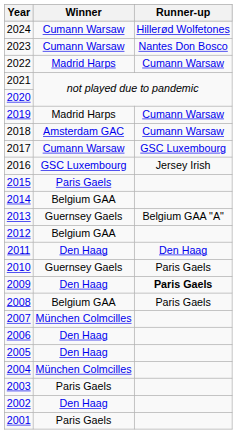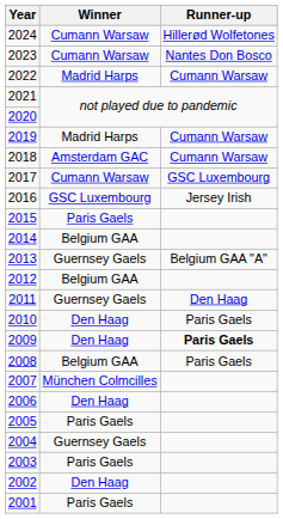2011 | Winner: Den Haag -> Guernsey Gaels
2010 | Winner: Guernsey Gaels -> Den Haag
2005 | Winner: Den Haag -> Paris Gaels
2004 | Winner: München Colmcilles -> Guernsey Gaels
